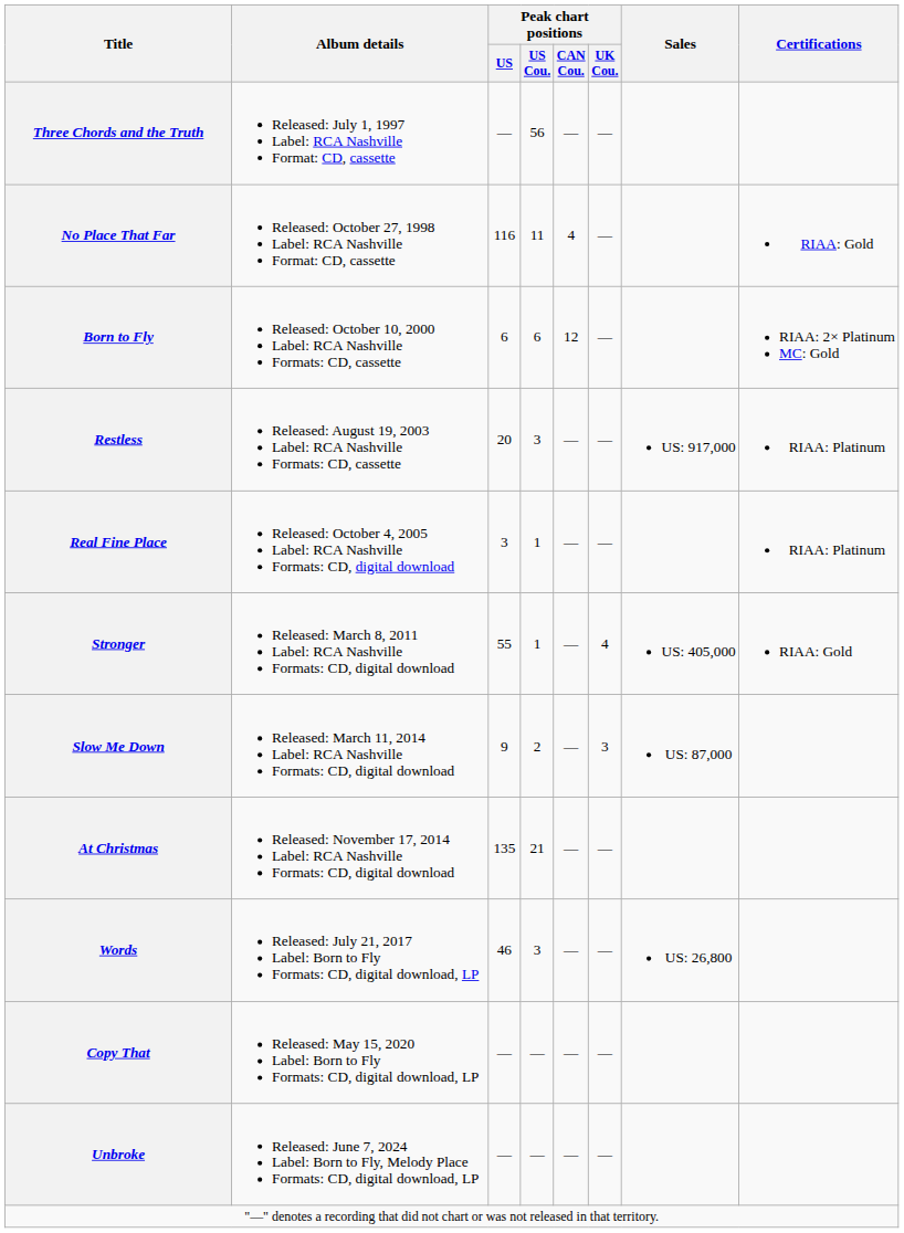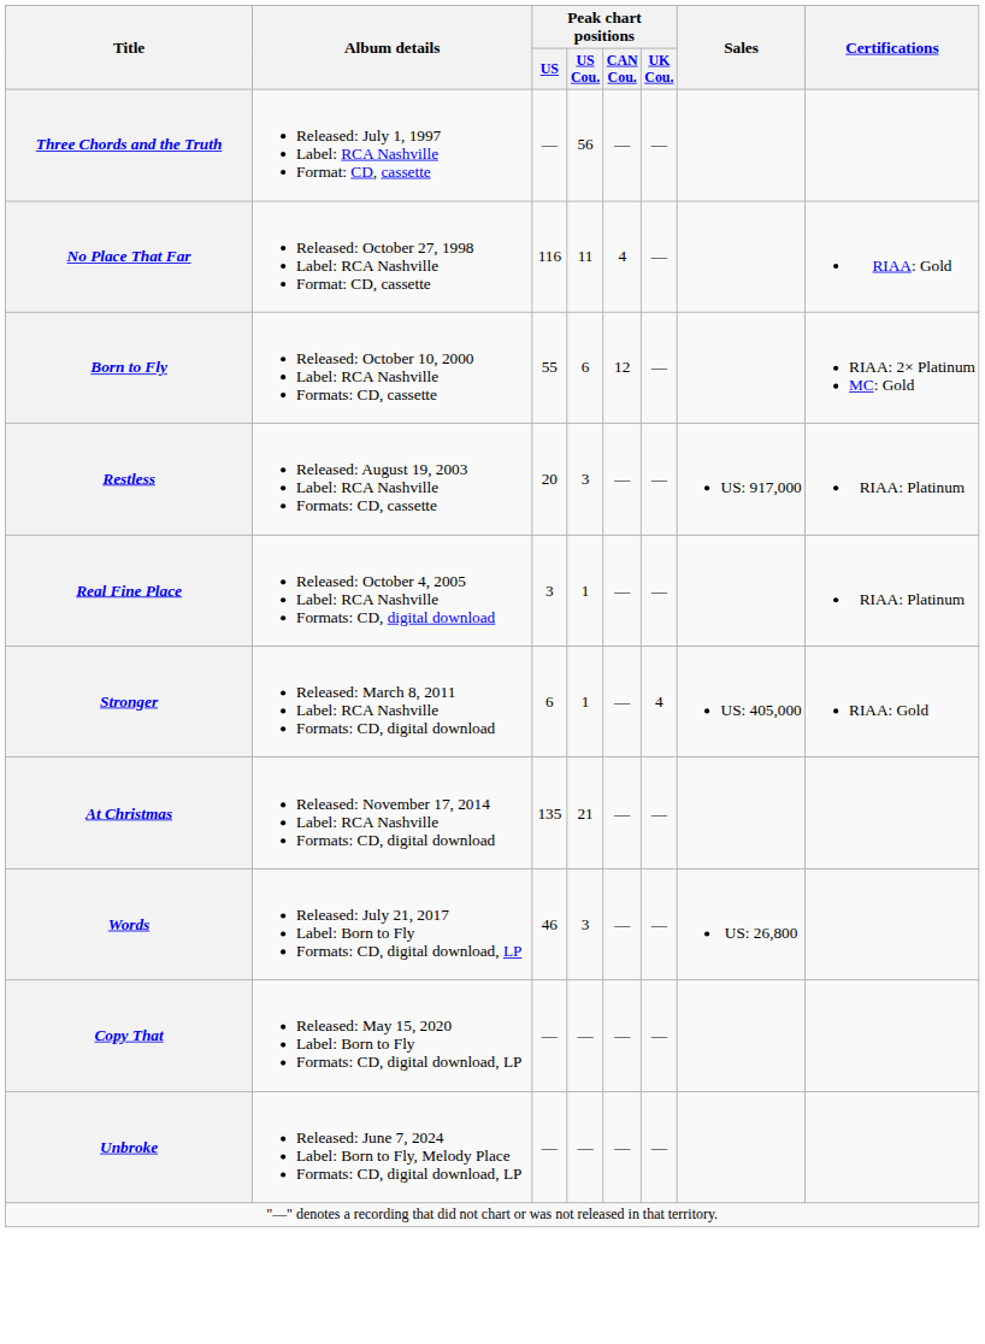Born to Fly | Peak chart positions / US: 6 -> 55
Stronger | Peak chart positions / US: 55 -> 6
- row: Slow Me Down | Released: March 11, 2014 Label: RCA Nashville Formats: CD, digital download | 9 | 2 | — | 3 | US: 87,000
